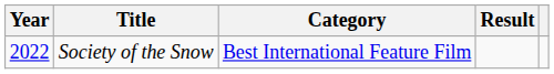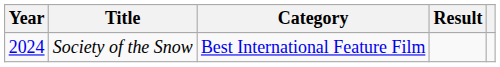Society of the Snow | Year: 2022 -> 2024
